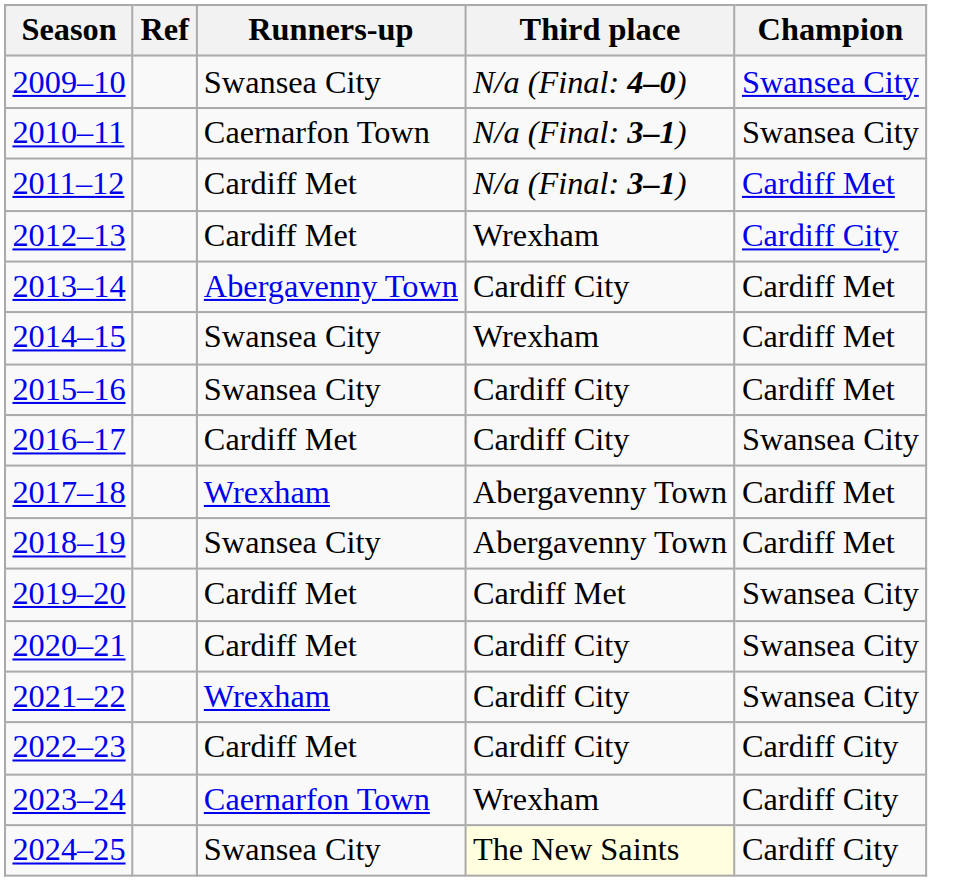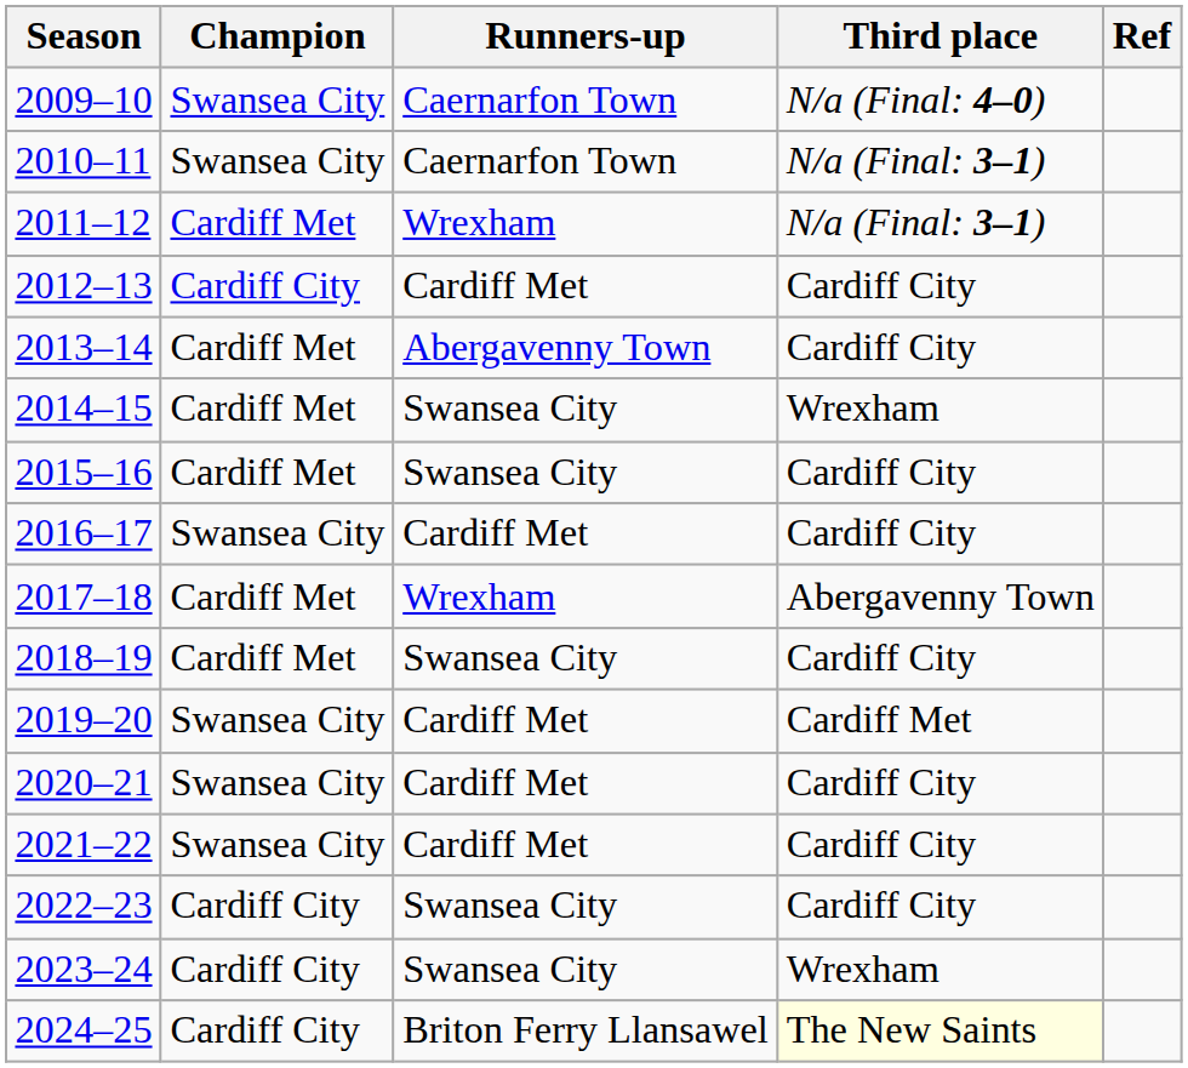columns swapped: Champion <-> Ref
2009–10 | Runners-up: Swansea City -> Caernarfon Town
2011–12 | Runners-up: Cardiff Met -> Wrexham
2012–13 | Third place: Wrexham -> Cardiff City
2018–19 | Third place: Abergavenny Town -> Cardiff City
2021–22 | Runners-up: Wrexham -> Cardiff Met
2022–23 | Runners-up: Cardiff Met -> Swansea City
2023–24 | Runners-up: Caernarfon Town -> Swansea City
2024–25 | Runners-up: Swansea City -> Briton Ferry Llansawel
